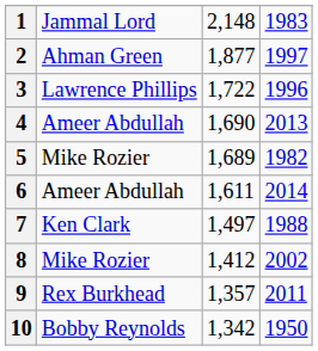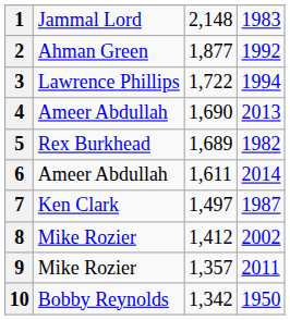2 | column 4: 1997 -> 1992
3 | column 4: 1996 -> 1994
5 | column 2: Mike Rozier -> Rex Burkhead
7 | column 4: 1988 -> 1987
9 | column 2: Rex Burkhead -> Mike Rozier
